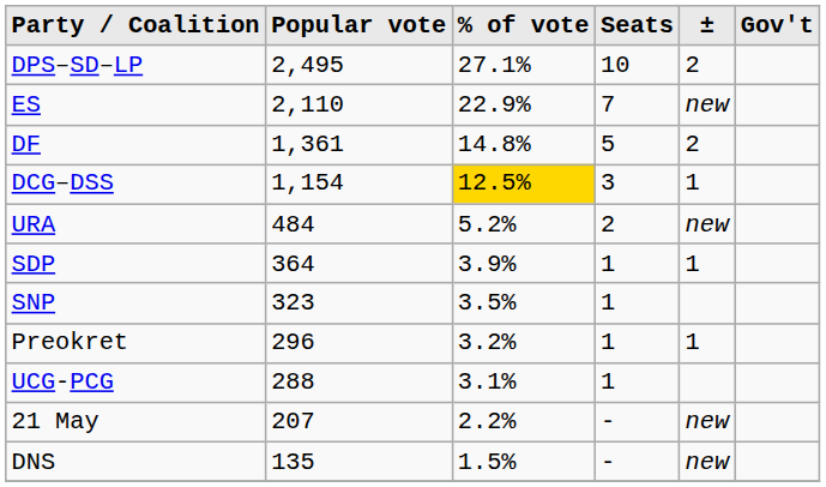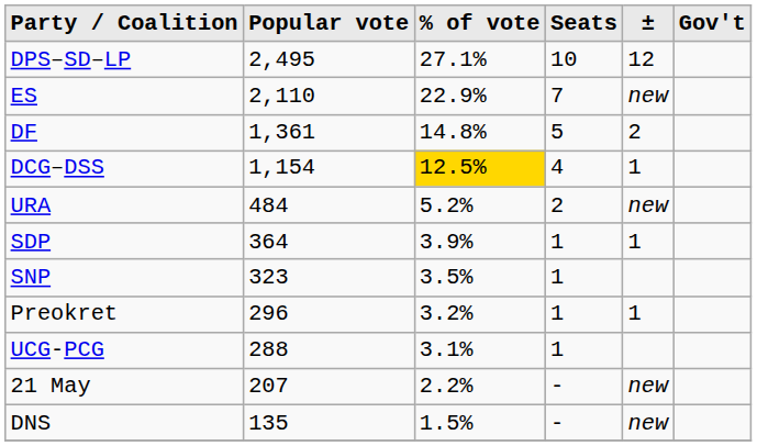DPS–SD–LP | ±: 2 -> 12
DCG–DSS | Seats: 3 -> 4
